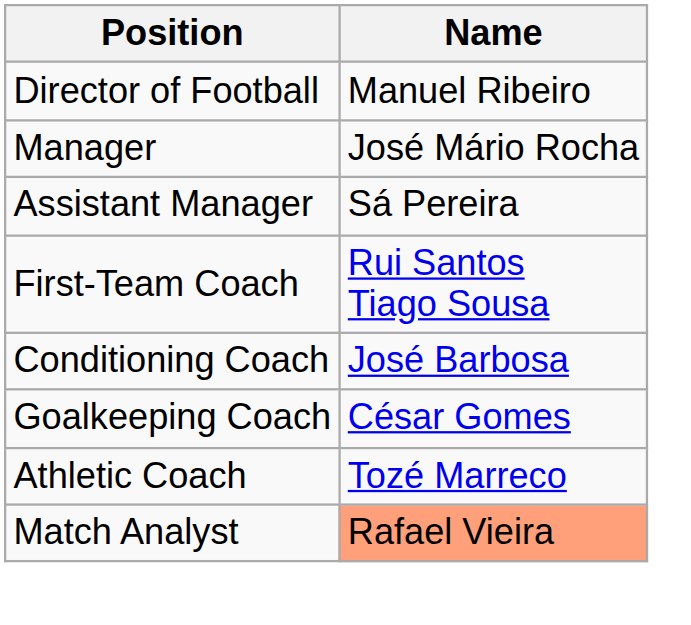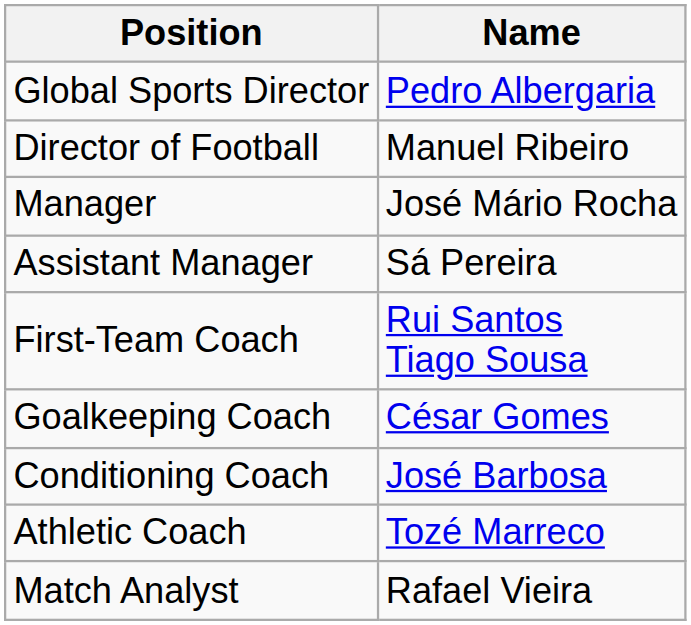+ row: Global Sports Director | Pedro Albergaria
rows swapped: Goalkeeping Coach <-> Conditioning Coach
Match Analyst | Name: lightsalmon background -> no background
